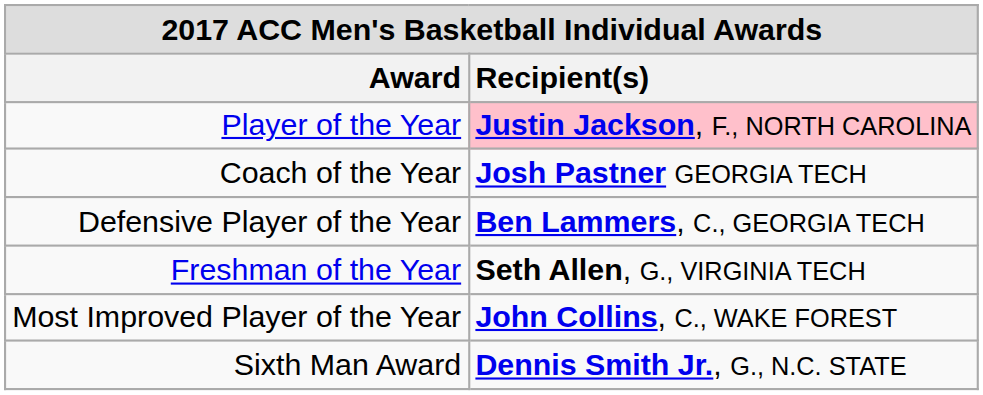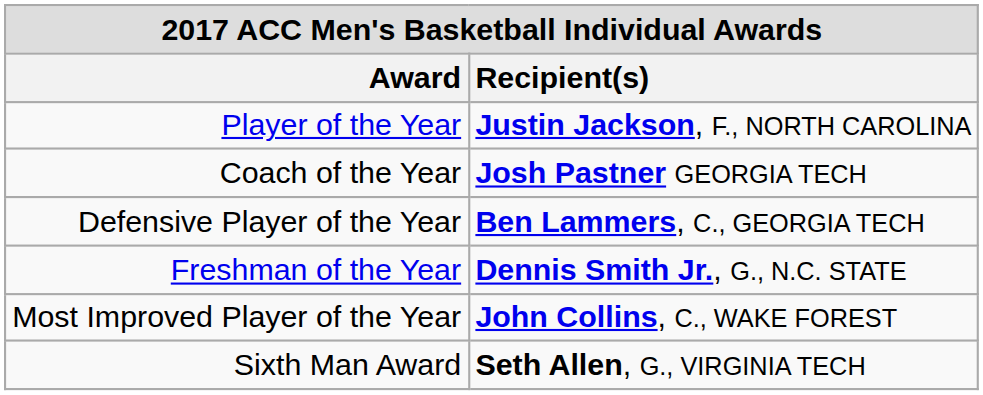Player of the Year | Recipient(s): pink background -> no background
Freshman of the Year | Recipient(s): Seth Allen, G., VIRGINIA TECH -> Dennis Smith Jr., G., N.C. STATE
Sixth Man Award | Recipient(s): Dennis Smith Jr., G., N.C. STATE -> Seth Allen, G., VIRGINIA TECH
